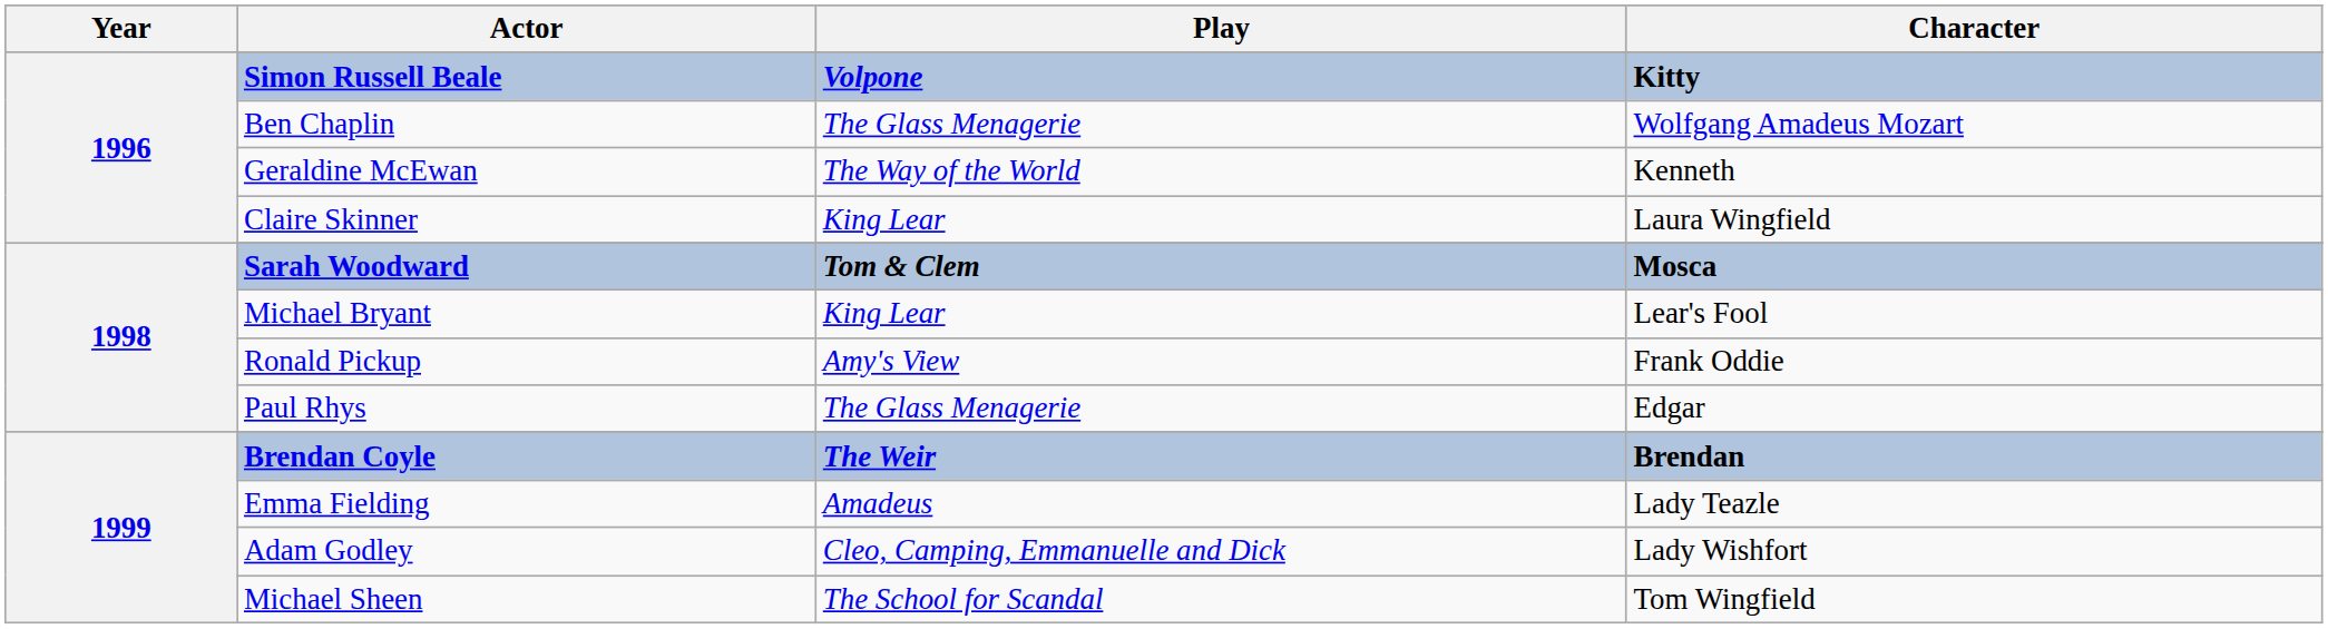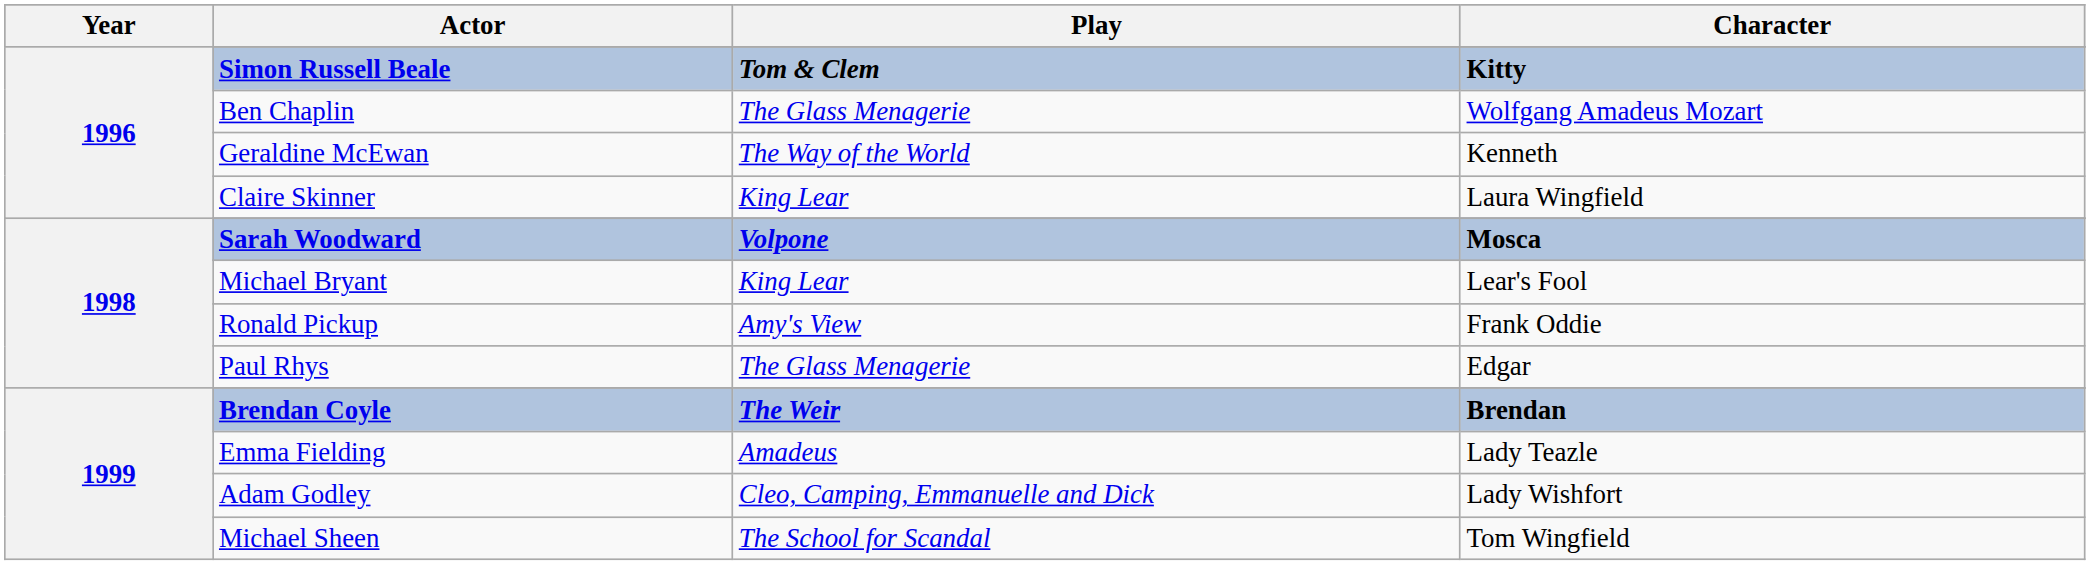Simon Russell Beale | Play: Volpone -> Tom & Clem
Sarah Woodward | Play: Tom & Clem -> Volpone
